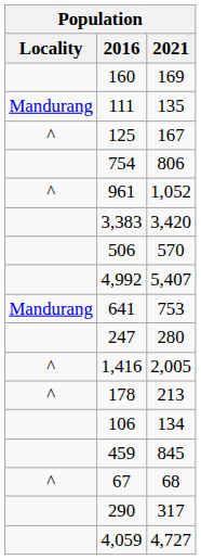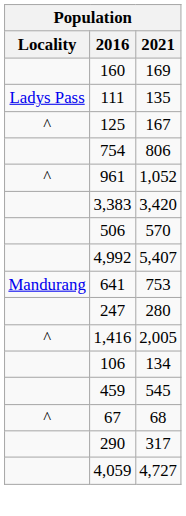111 | Locality: Mandurang -> Ladys Pass
- row: ^ | 178 | 213
459 | 2021: 845 -> 545
